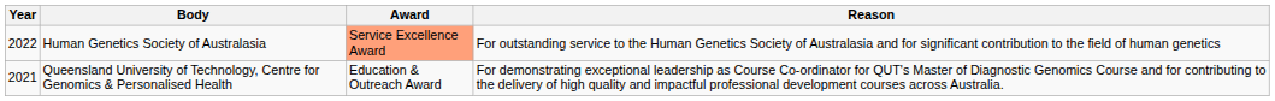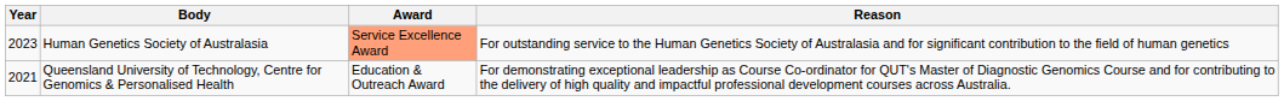Human Genetics Society of Australasia | Year: 2022 -> 2023
